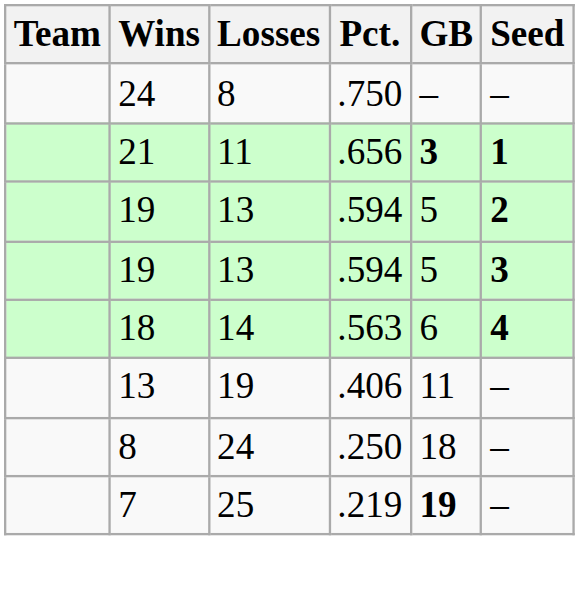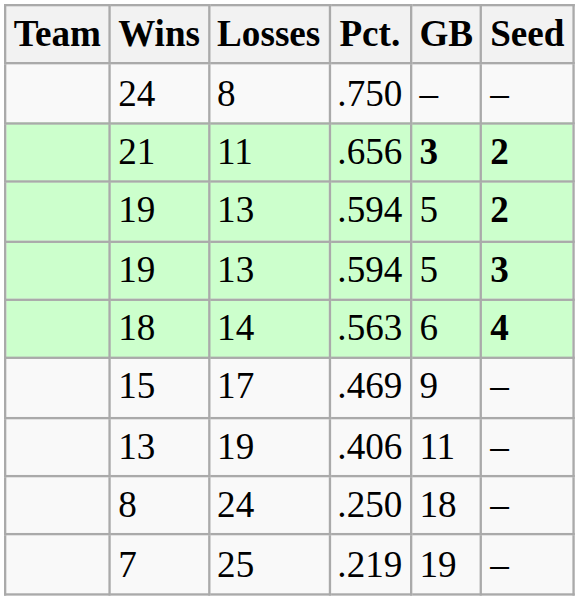21 | Seed: 1 -> 2
+ row: 15 | 17 | .469 | 9 | –
7 | GB: bold -> normal
